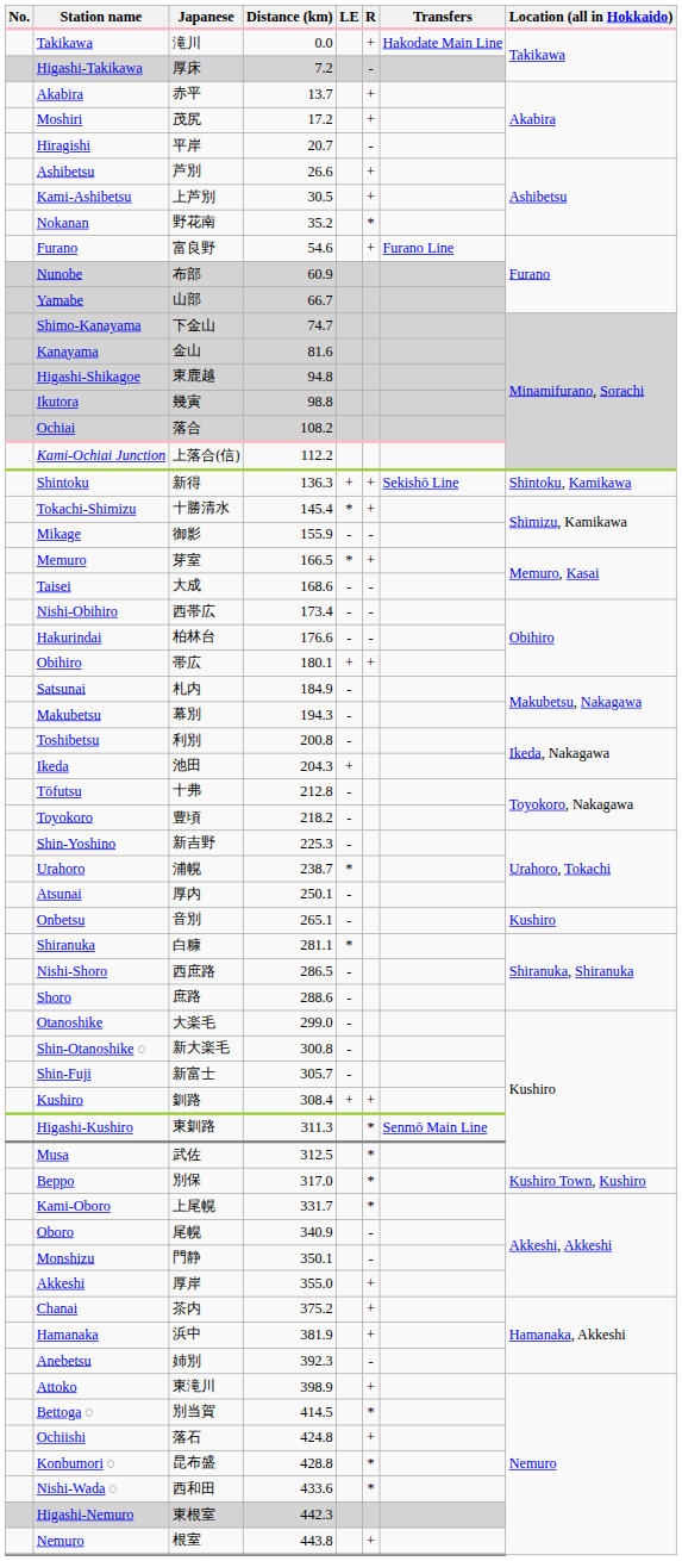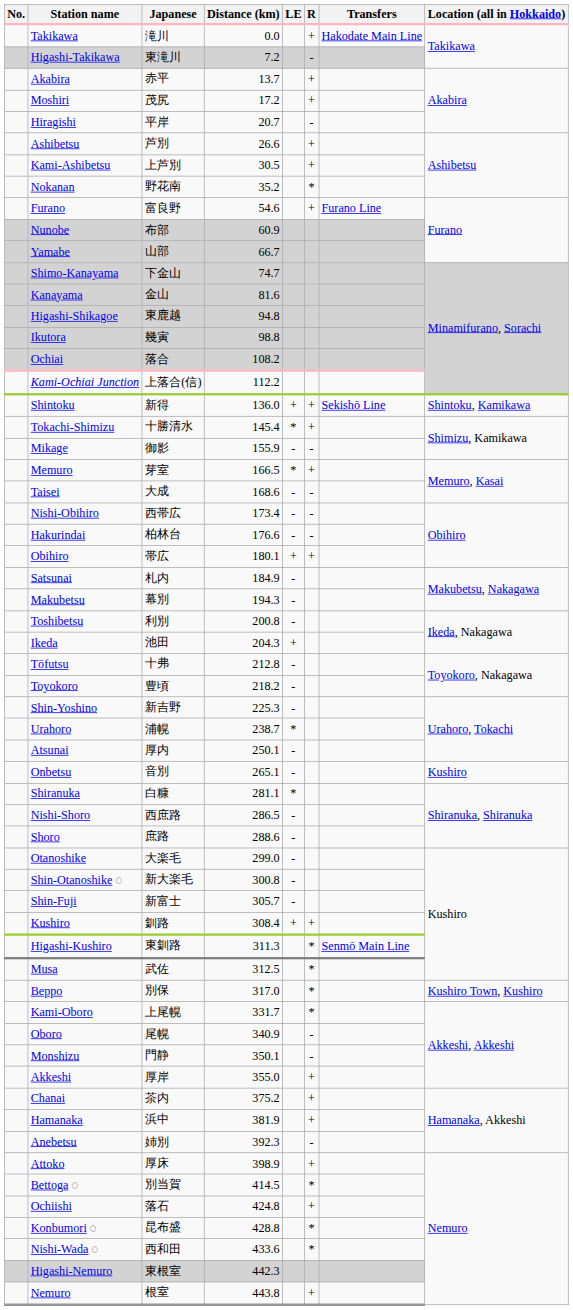Higashi-Takikawa | Japanese: 厚床 -> 東滝川
Shintoku | Distance (km): 136.3 -> 136.0
Attoko | Japanese: 東滝川 -> 厚床
